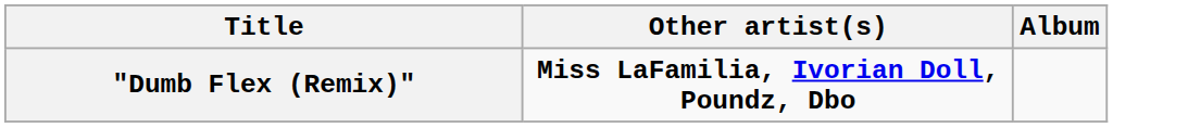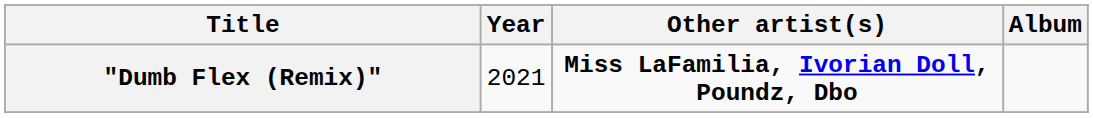+ column: Year | 2021
